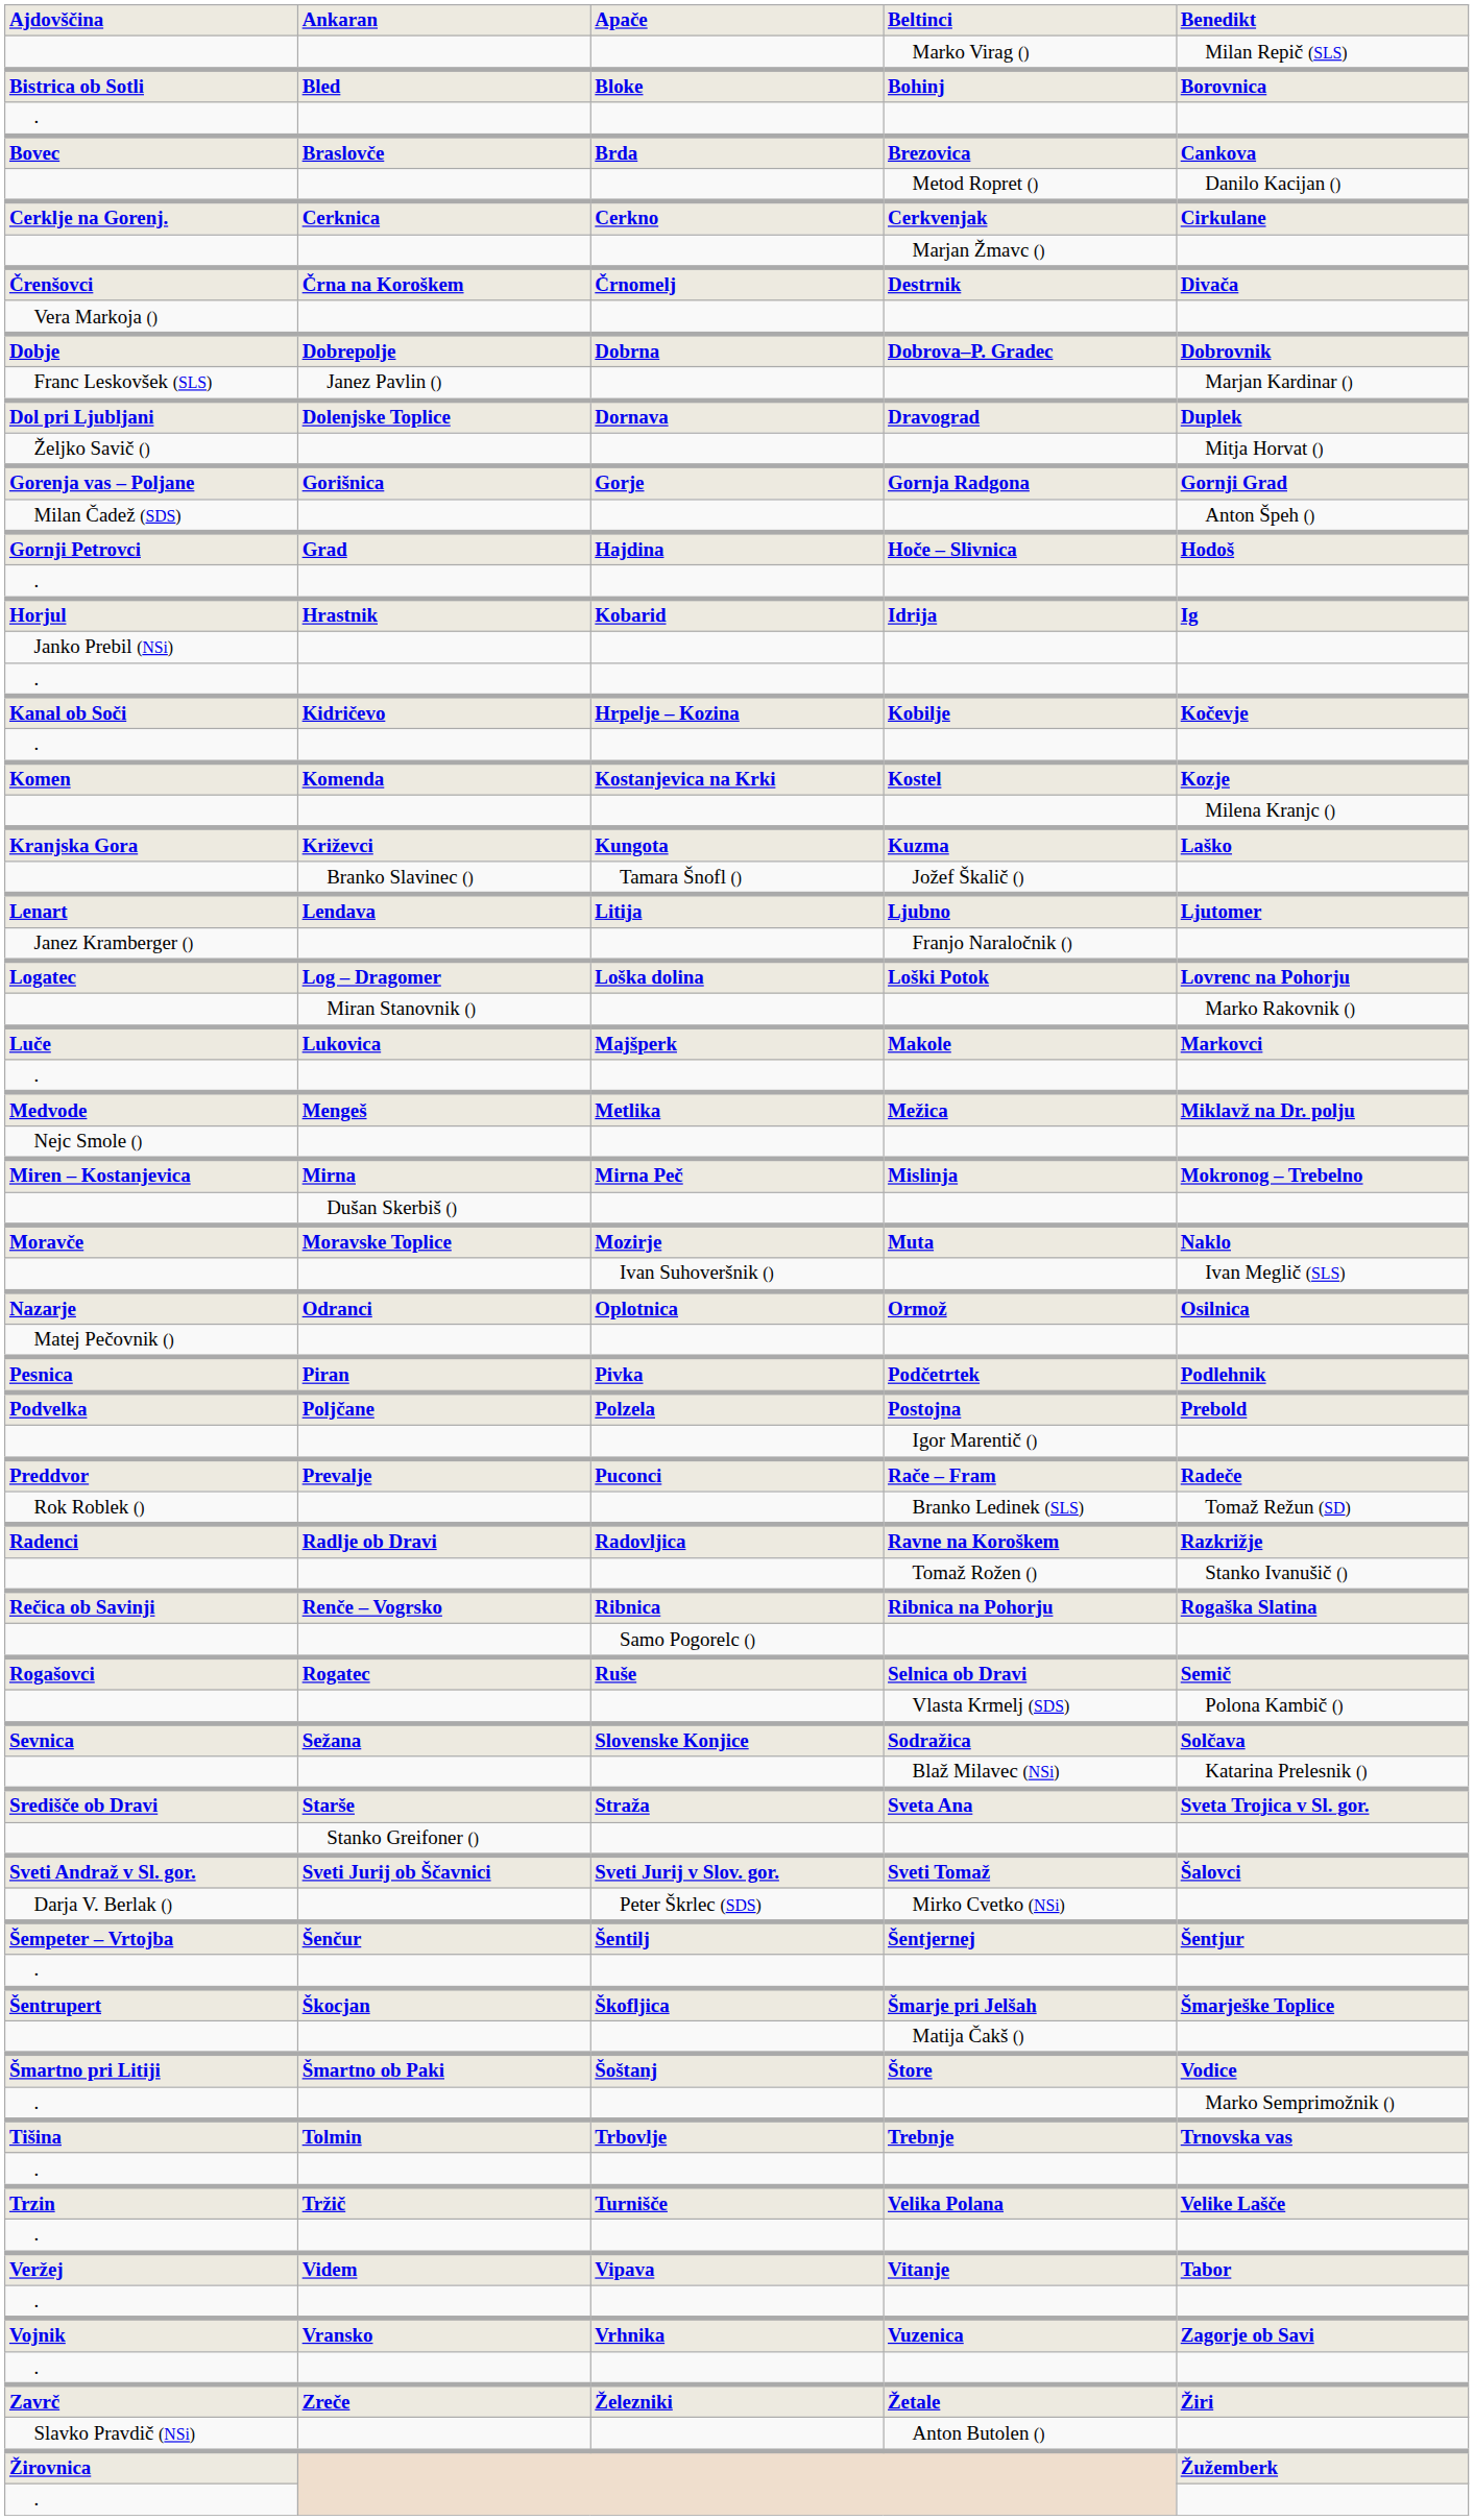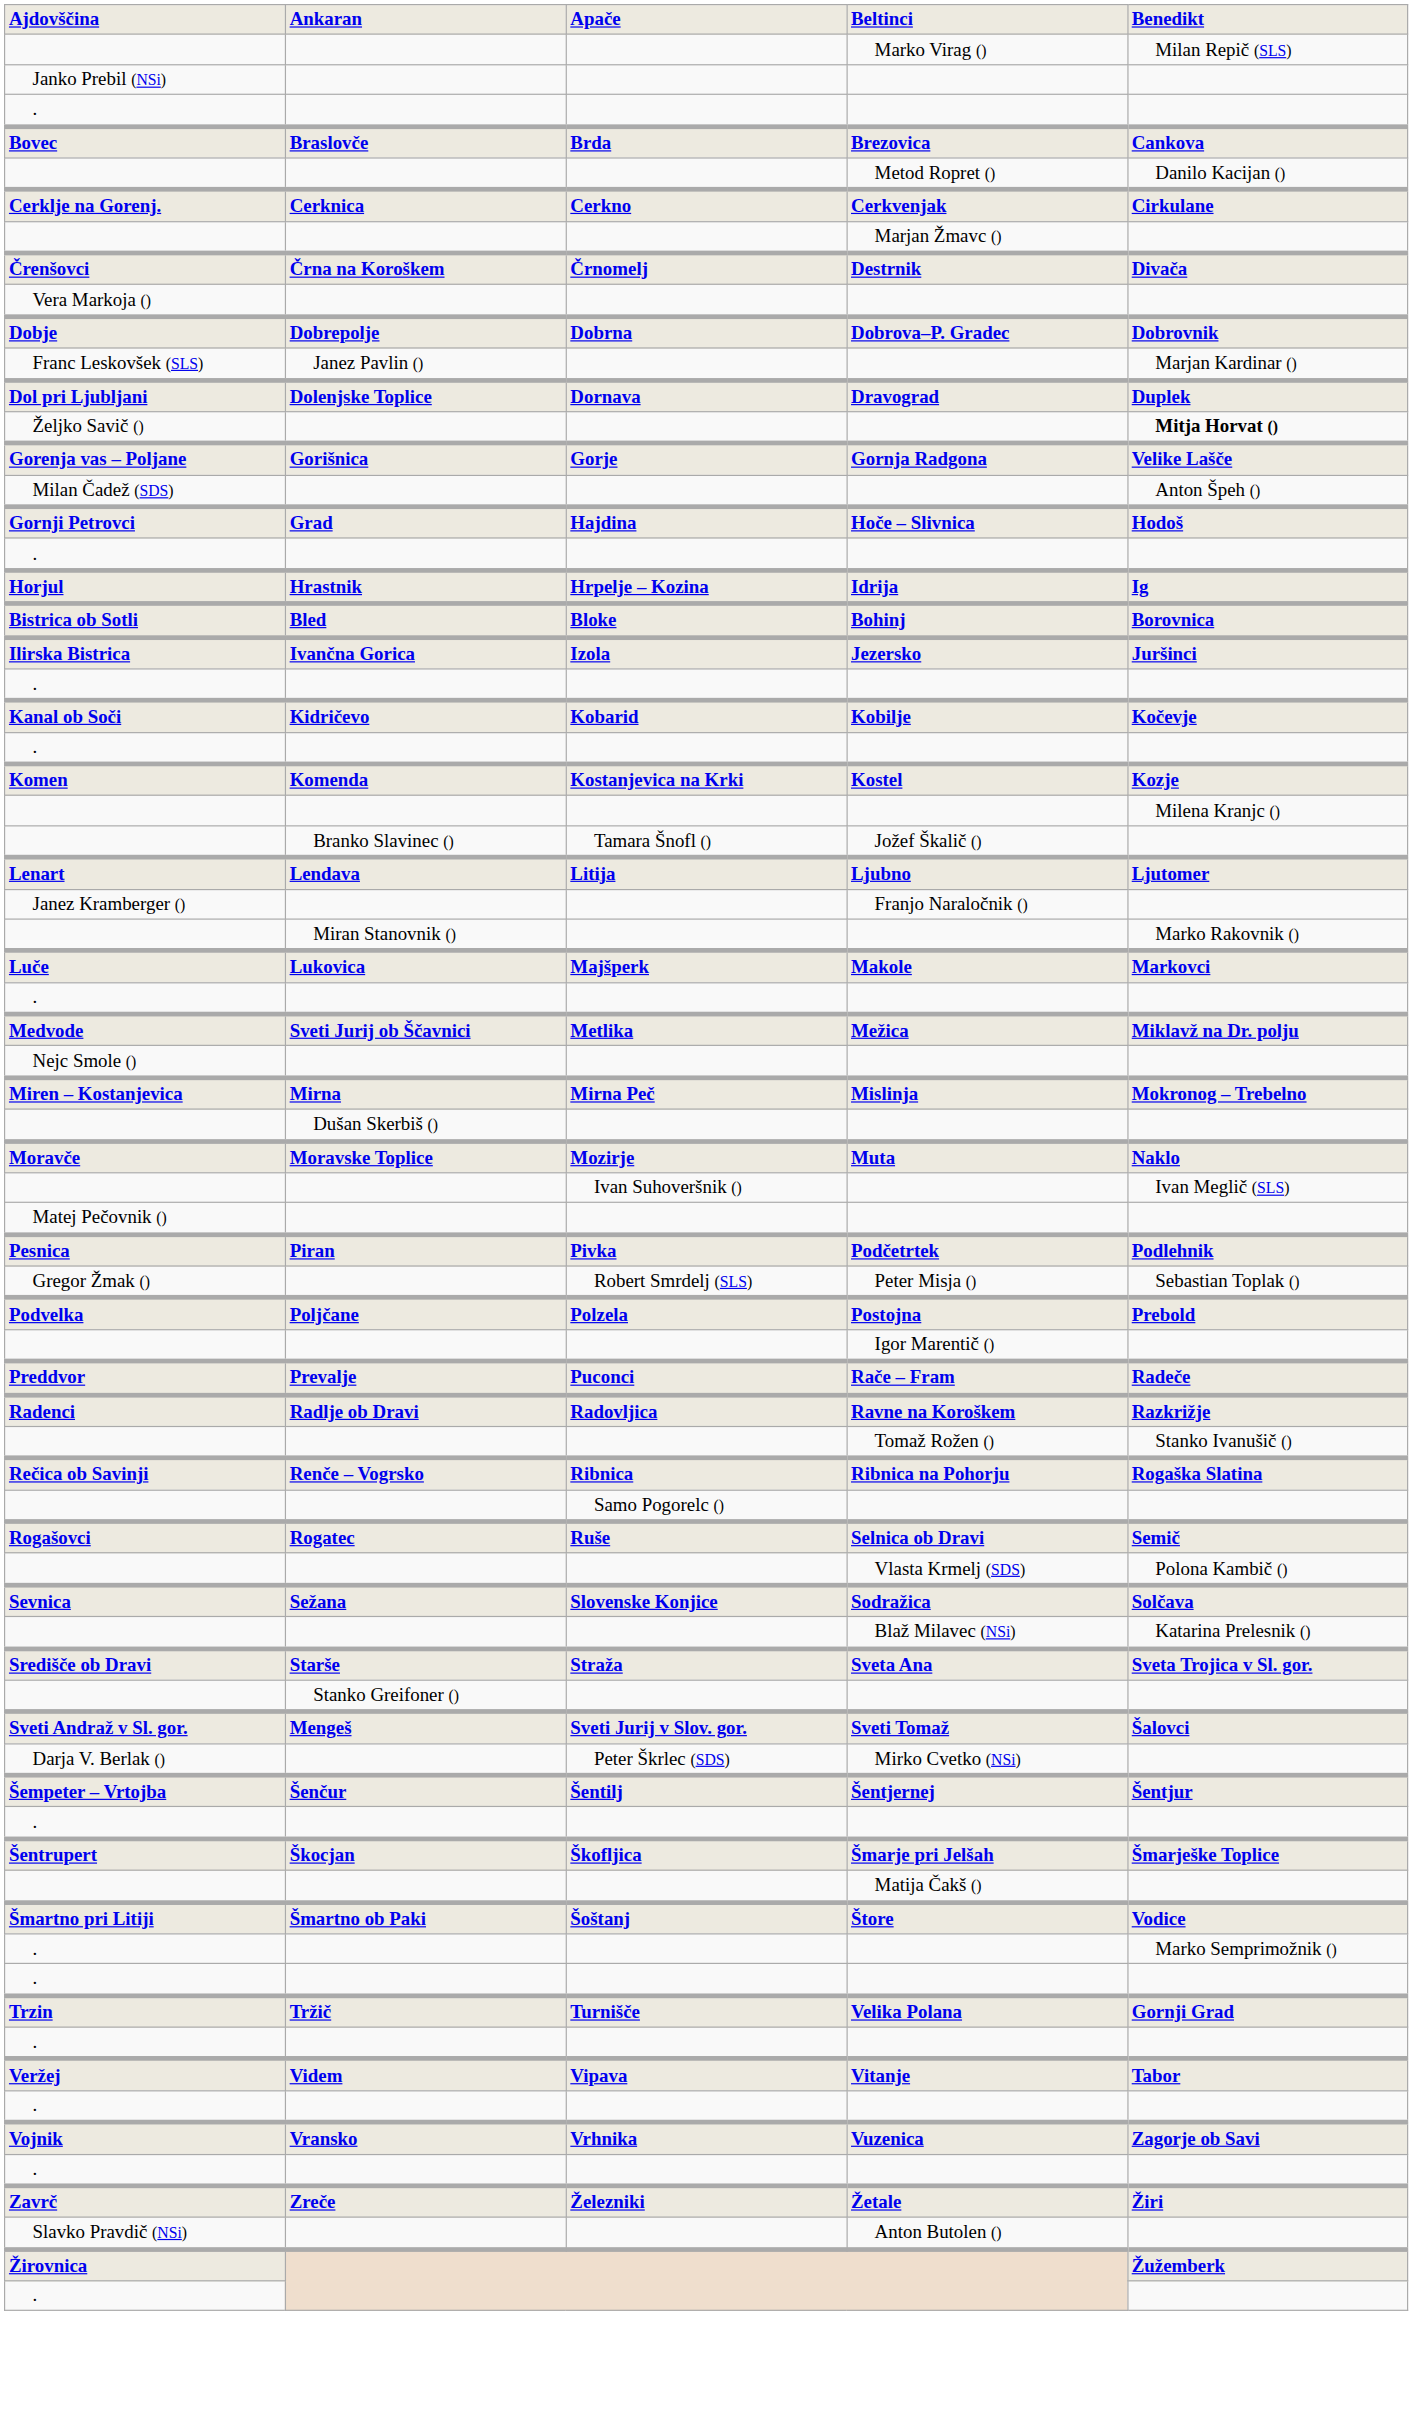rows swapped: Bistrica ob Sotli <-> Janko Prebil (NSi)
Željko Savič () | Benedikt: normal -> bold
Gorenja vas – Poljane | Benedikt: Gornji Grad -> Velike Lašče
Horjul | Apače: Kobarid -> Hrpelje – Kozina
+ row: Ilirska Bistrica | Ivančna Gorica | Izola | Jezersko | Juršinci
Kanal ob Soči | Apače: Hrpelje – Kozina -> Kobarid
- row: Kranjska Gora | Križevci | Kungota | Kuzma | Laško
- row: Logatec | Log – Dragomer | Loška dolina | Loški Potok | Lovrenc na Pohorju
Medvode | Ankaran: Mengeš -> Sveti Jurij ob Ščavnici
- row: Nazarje | Odranci | Oplotnica | Ormož | Osilnica
+ row: Gregor Žmak () | Robert Smrdelj (SLS) | Peter Misja () | Sebastian Toplak ()
- row: Rok Roblek () | Branko Ledinek (SLS) | Tomaž Režun (SD)
Sveti Andraž v Sl. gor. | Ankaran: Sveti Jurij ob Ščavnici -> Mengeš
- row: Tišina | Tolmin | Trbovlje | Trebnje | Trnovska vas
Trzin | Benedikt: Velike Lašče -> Gornji Grad
